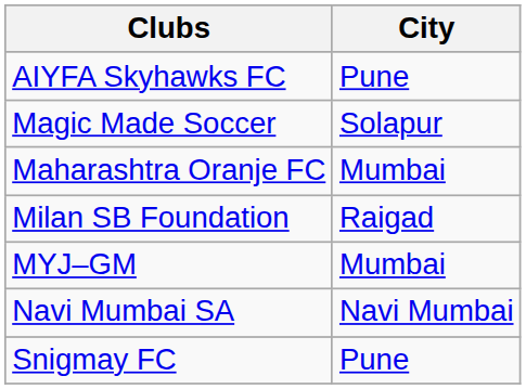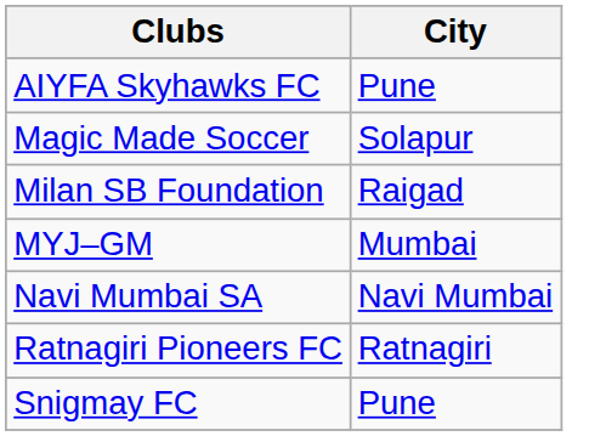- row: Maharashtra Oranje FC | Mumbai
+ row: Ratnagiri Pioneers FC | Ratnagiri
